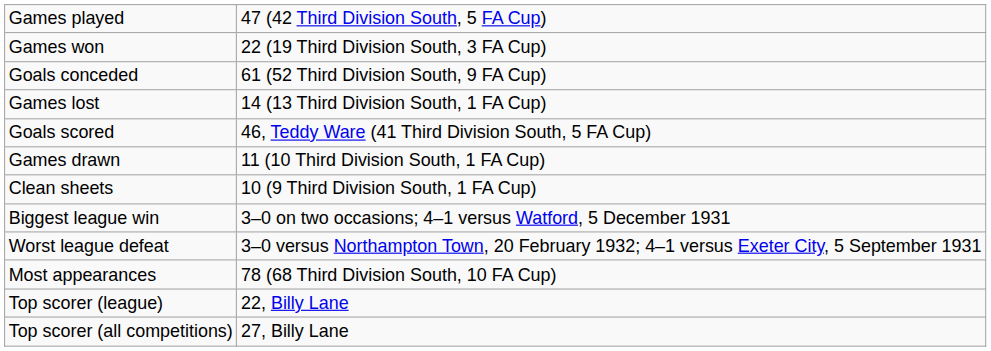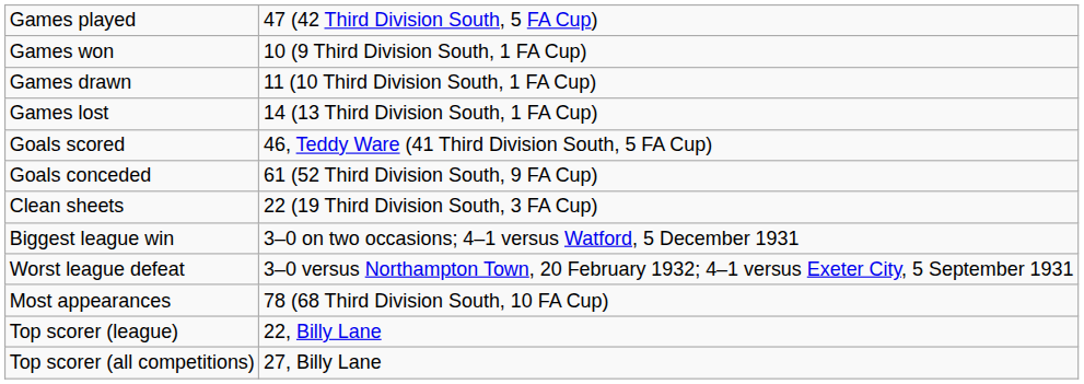Games won | column 2: 22 (19 Third Division South, 3 FA Cup) -> 10 (9 Third Division South, 1 FA Cup)
rows swapped: Games drawn <-> Goals conceded
Clean sheets | column 2: 10 (9 Third Division South, 1 FA Cup) -> 22 (19 Third Division South, 3 FA Cup)
